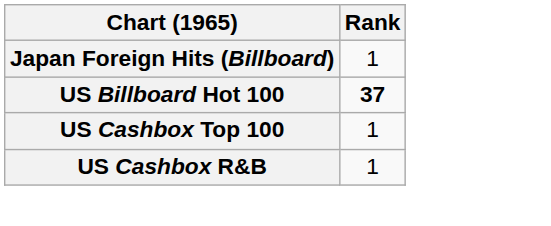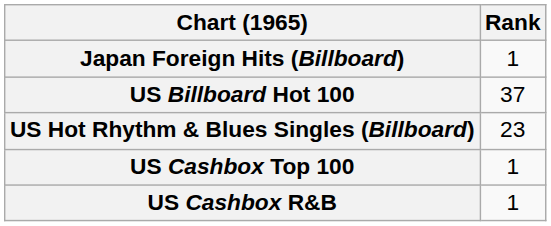US Billboard Hot 100 | Rank: bold -> normal
+ row: US Hot Rhythm & Blues Singles (Billboard) | 23
